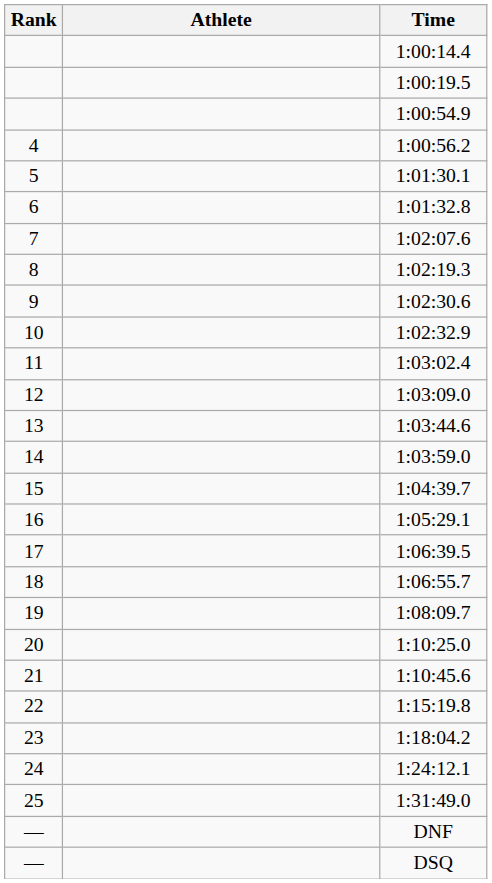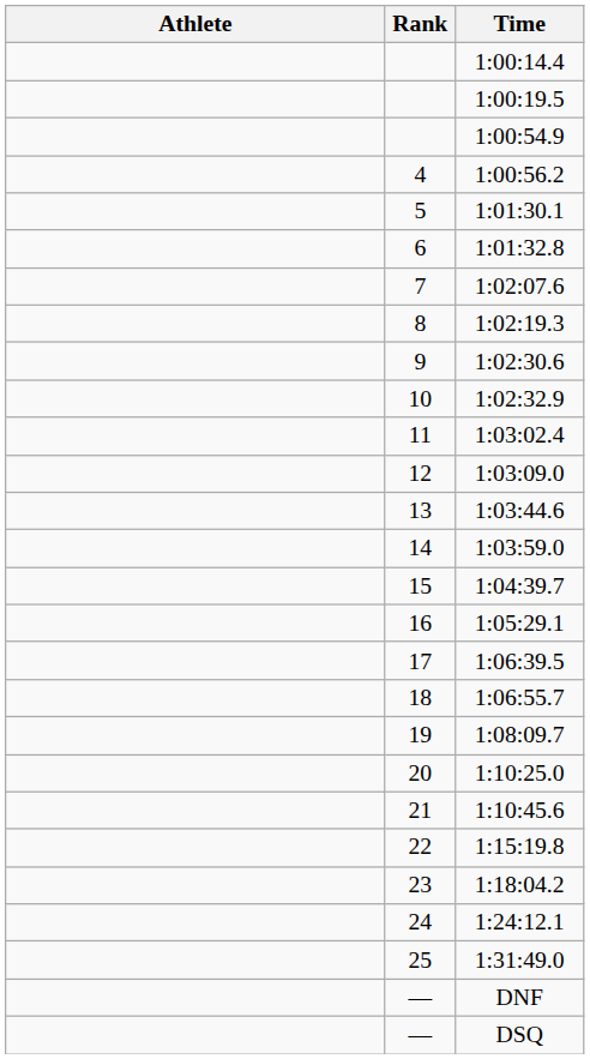columns swapped: Rank <-> Athlete
